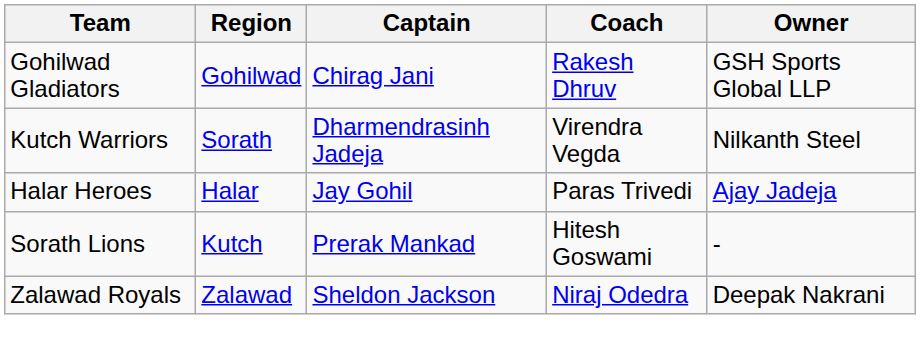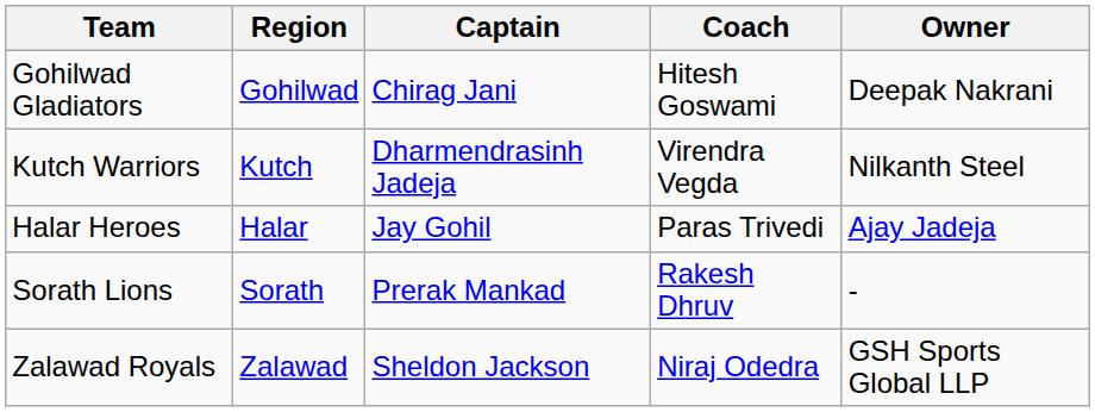Gohilwad Gladiators | Coach: Rakesh Dhruv -> Hitesh Goswami
Gohilwad Gladiators | Owner: GSH Sports Global LLP -> Deepak Nakrani
Kutch Warriors | Region: Sorath -> Kutch
Sorath Lions | Region: Kutch -> Sorath
Sorath Lions | Coach: Hitesh Goswami -> Rakesh Dhruv
Zalawad Royals | Owner: Deepak Nakrani -> GSH Sports Global LLP
